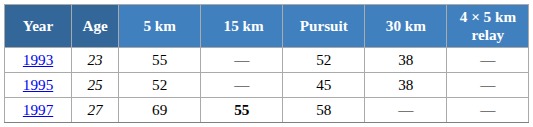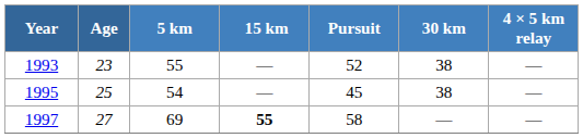1995 | 5 km: 52 -> 54
